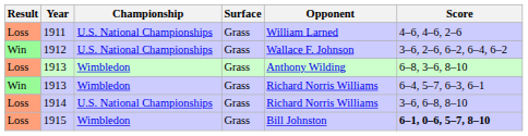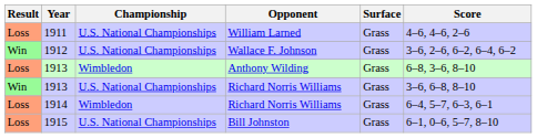columns swapped: Surface <-> Opponent
Win / 1913 | Championship: Wimbledon -> U.S. National Championships
Win / 1913 | Score: 6–4, 5–7, 6–3, 6–1 -> 3–6, 6–8, 8–10
1914 | Championship: U.S. National Championships -> Wimbledon
1914 | Score: 3–6, 6–8, 8–10 -> 6–4, 5–7, 6–3, 6–1
1915 | Championship: Wimbledon -> U.S. National Championships
1915 | Score: bold -> normal
